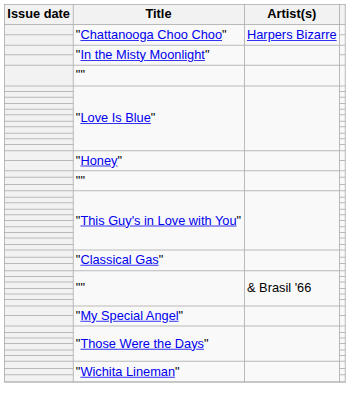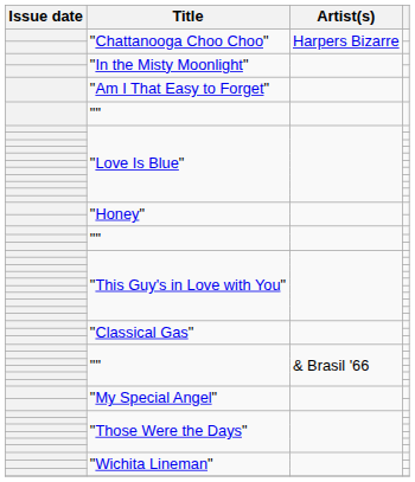+ row: "Am I That Easy to Forget"
